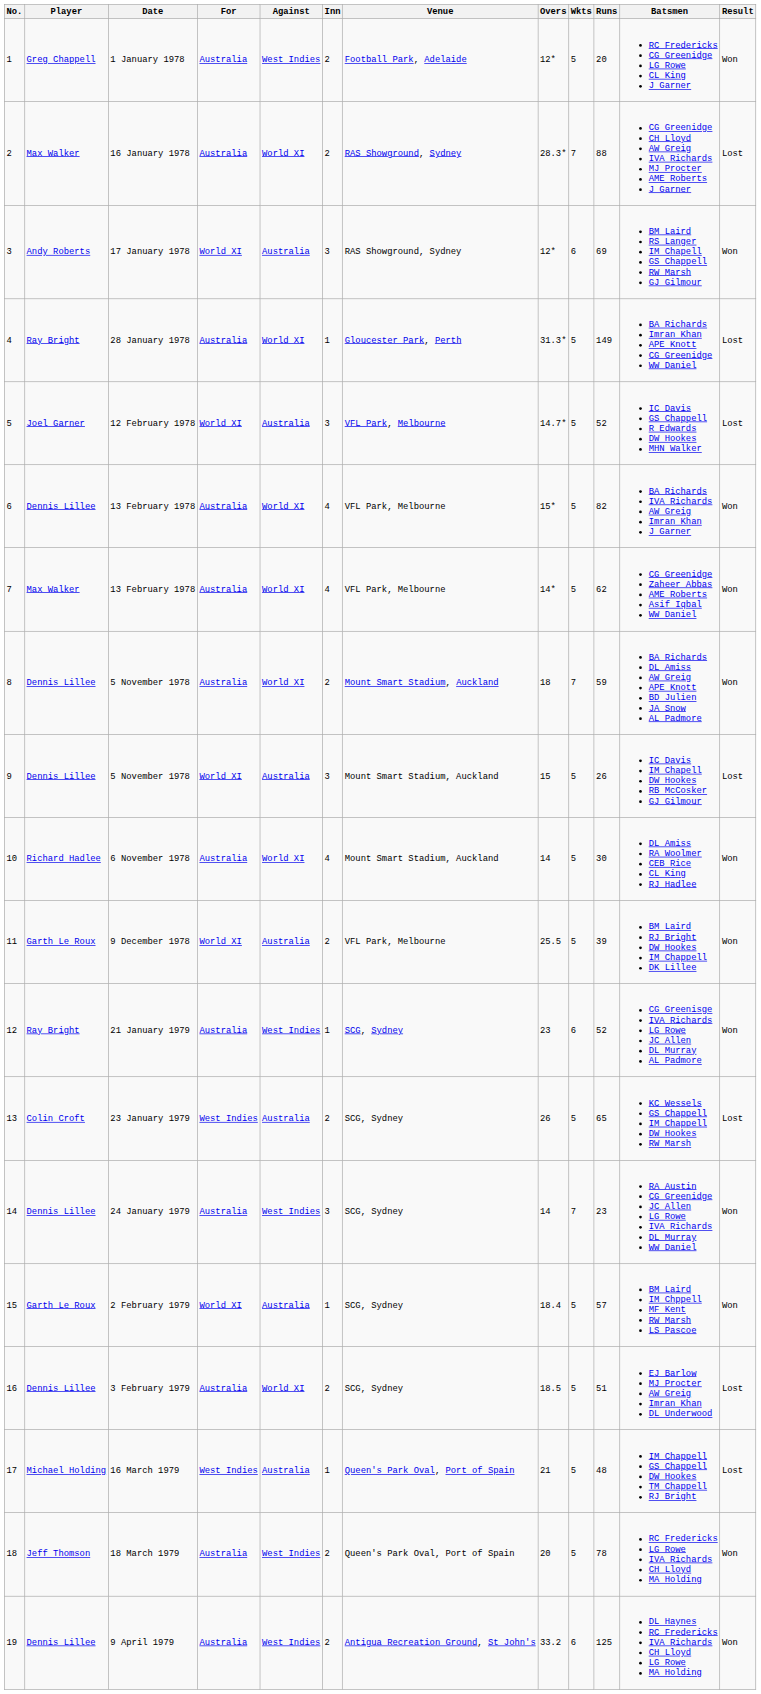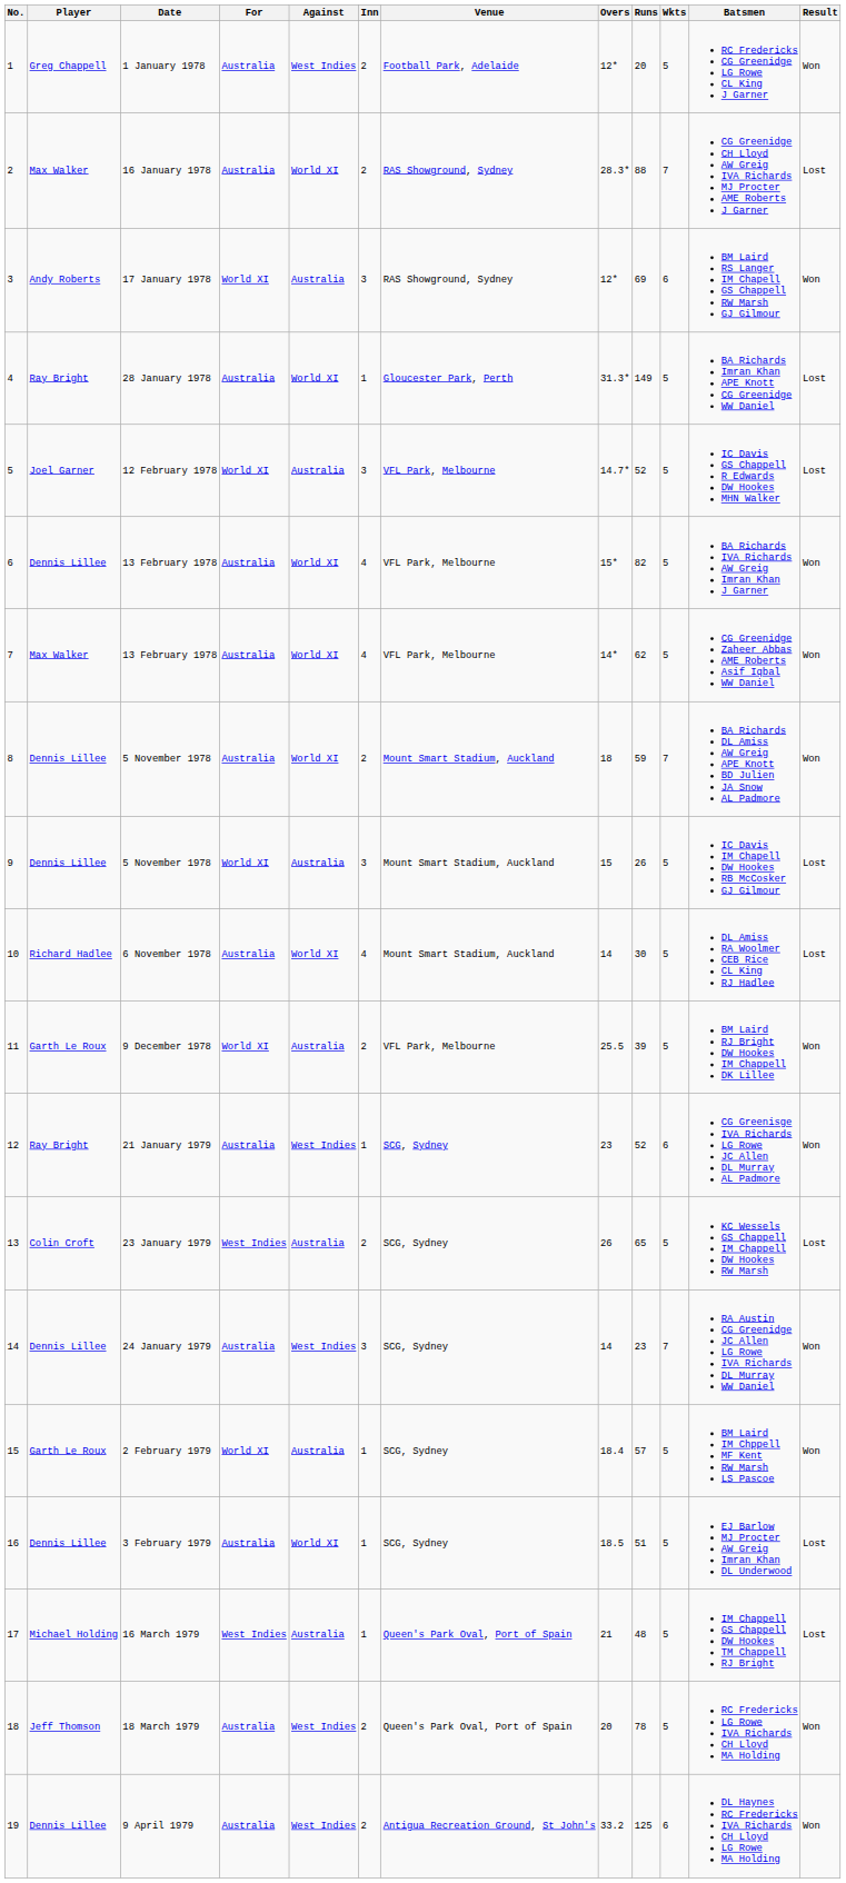columns swapped: Wkts <-> Runs
10 | Result: Won -> Lost
16 | Inn: 2 -> 1
